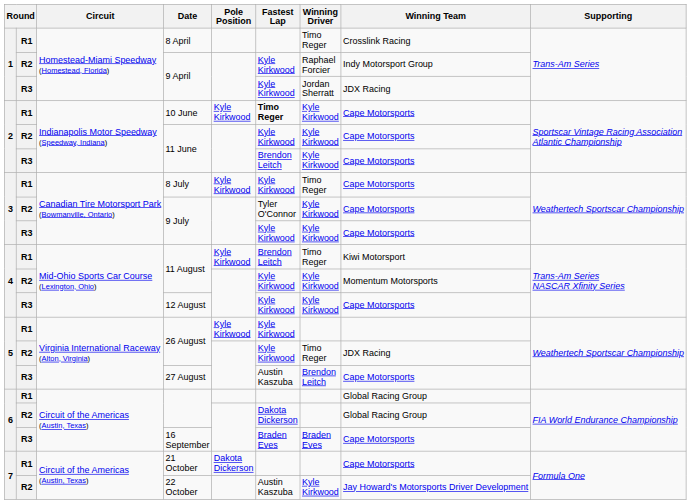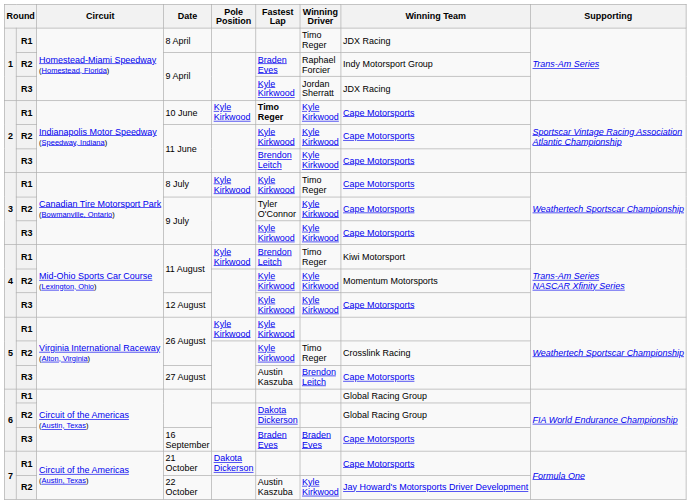8 April | Winning Team: Crosslink Racing -> JDX Racing
R2 / 9 April | Fastest Lap: Kyle Kirkwood -> Braden Eves
R2 / 26 August | Winning Team: JDX Racing -> Crosslink Racing
